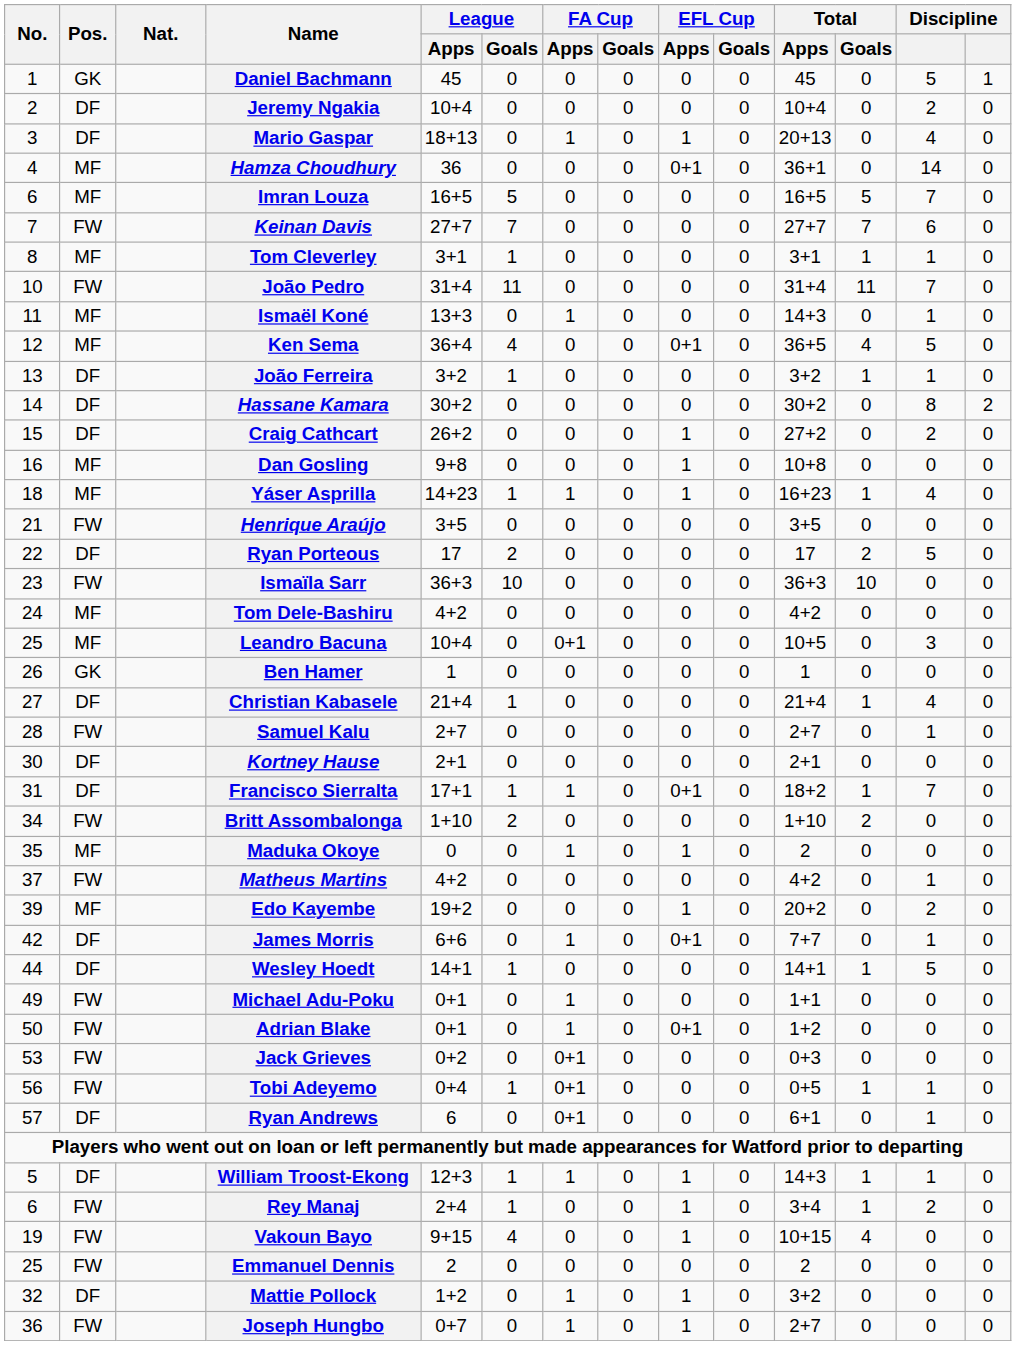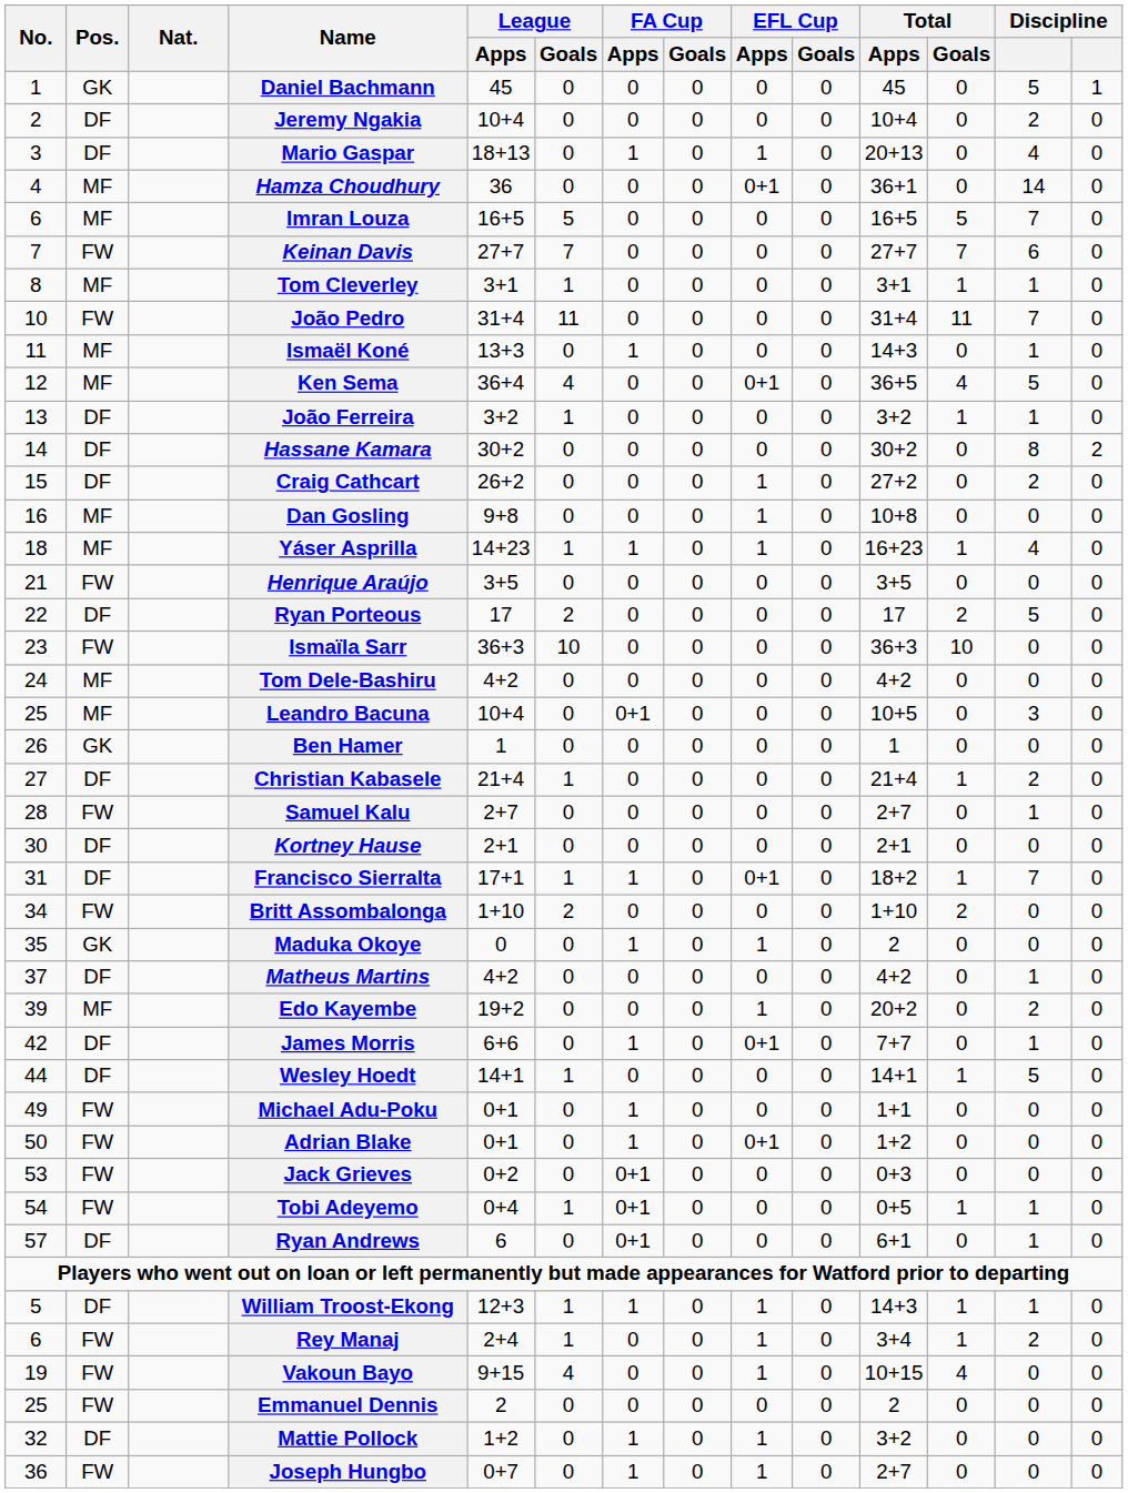Christian Kabasele | column 13: 4 -> 2
Maduka Okoye | Pos.: MF -> GK
Matheus Martins | Pos.: FW -> DF
Tobi Adeyemo | No.: 56 -> 54
